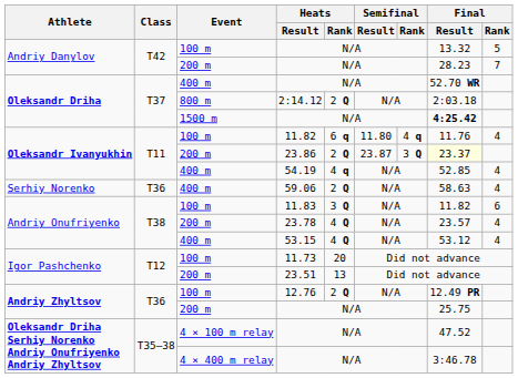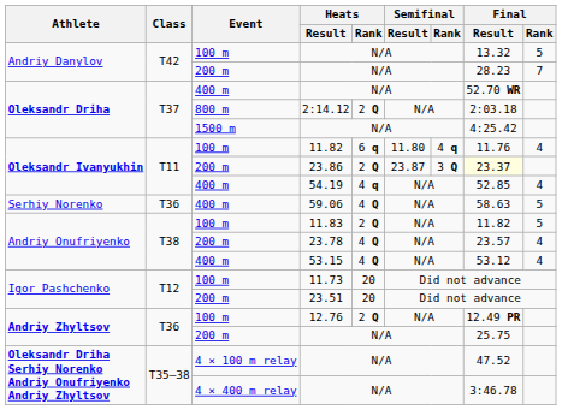1500 m / N/A | Final / Result: bold -> normal
59.06 | Heats / Rank: 2 Q -> 4 Q
59.06 | Final / Rank: 4 -> 5
11.83 | Heats / Rank: 3 Q -> 2 Q
11.83 | Final / Rank: 6 -> 5
23.51 | Heats / Rank: 13 -> 20
